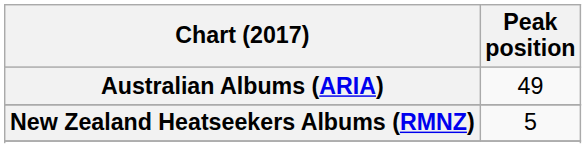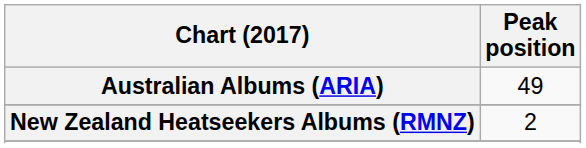New Zealand Heatseekers Albums (RMNZ) | Peak position: 5 -> 2
